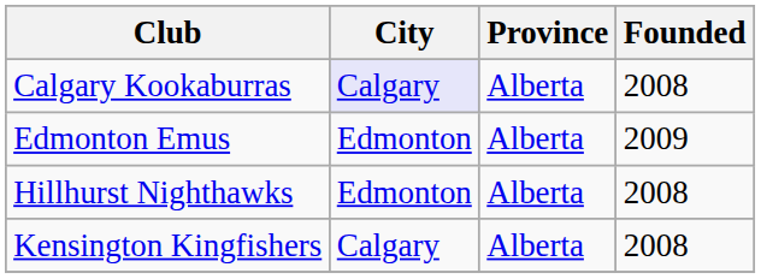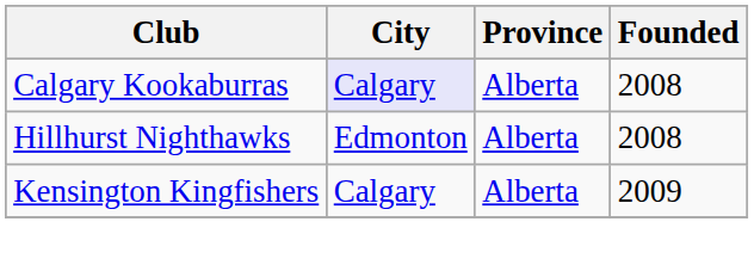- row: Edmonton Emus | Edmonton | Alberta | 2009
Kensington Kingfishers | Founded: 2008 -> 2009
